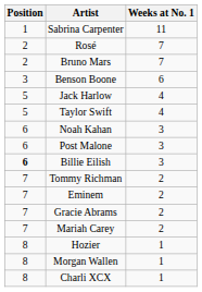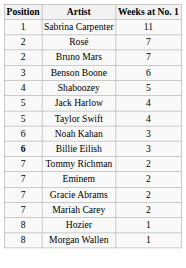+ row: 4 | Shaboozey | 5
- row: 6 | Post Malone | 3
- row: 8 | Charli XCX | 1
